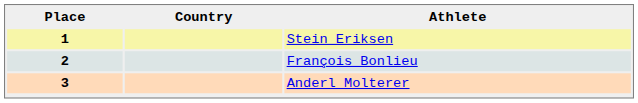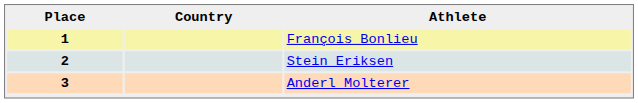1 | Athlete: Stein Eriksen -> François Bonlieu
2 | Athlete: François Bonlieu -> Stein Eriksen
